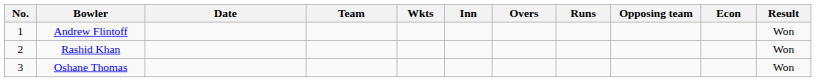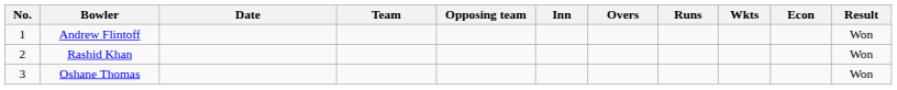columns swapped: Opposing team <-> Wkts
